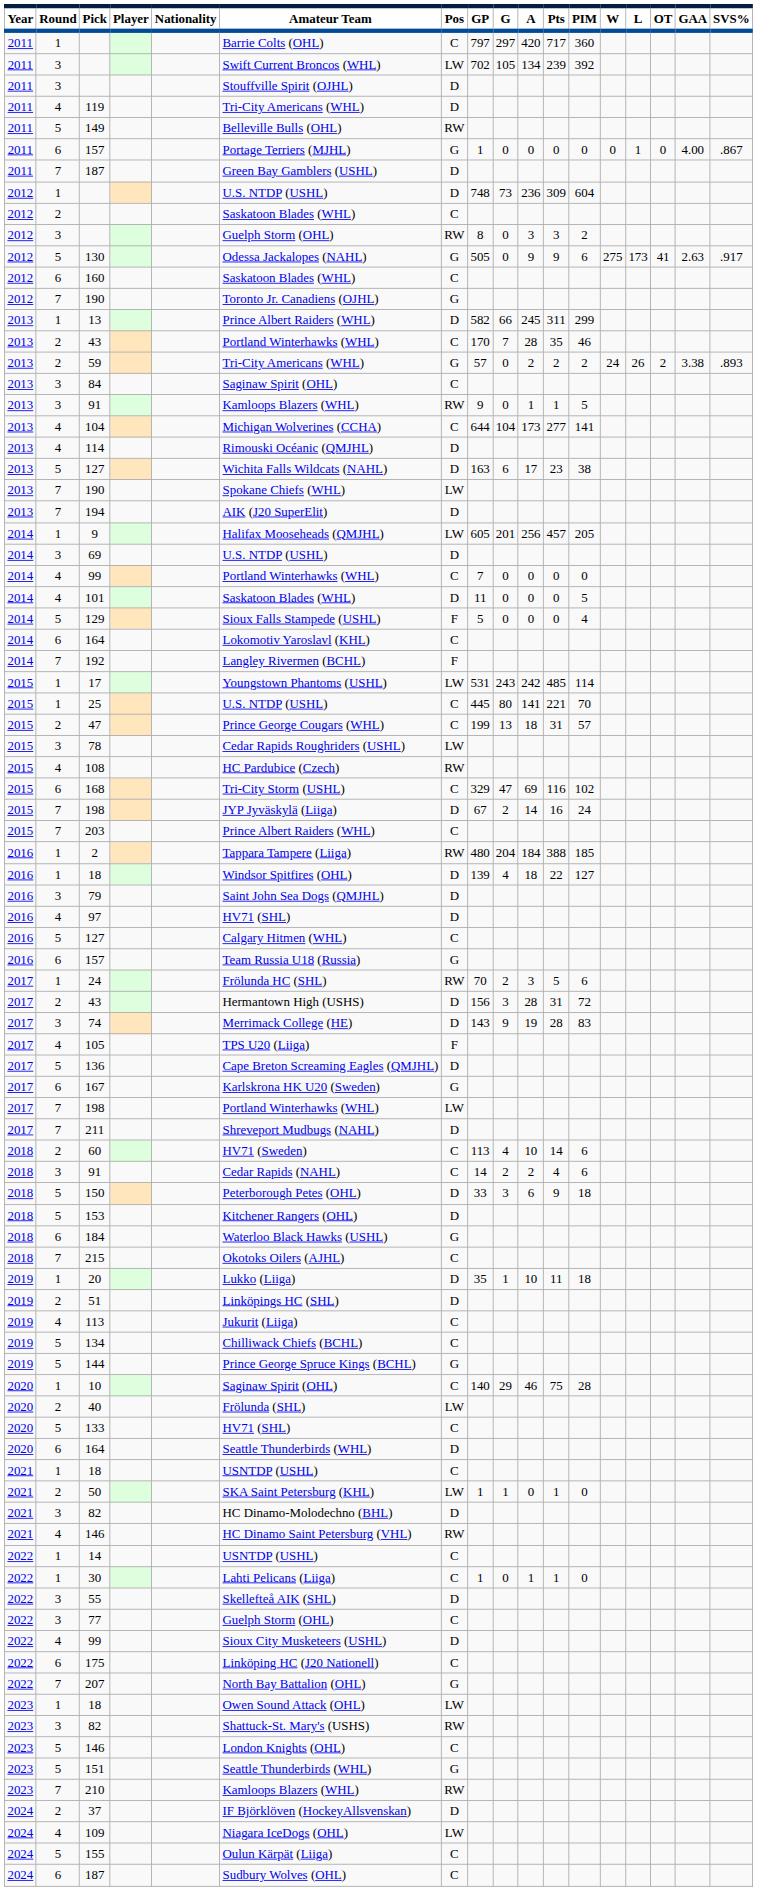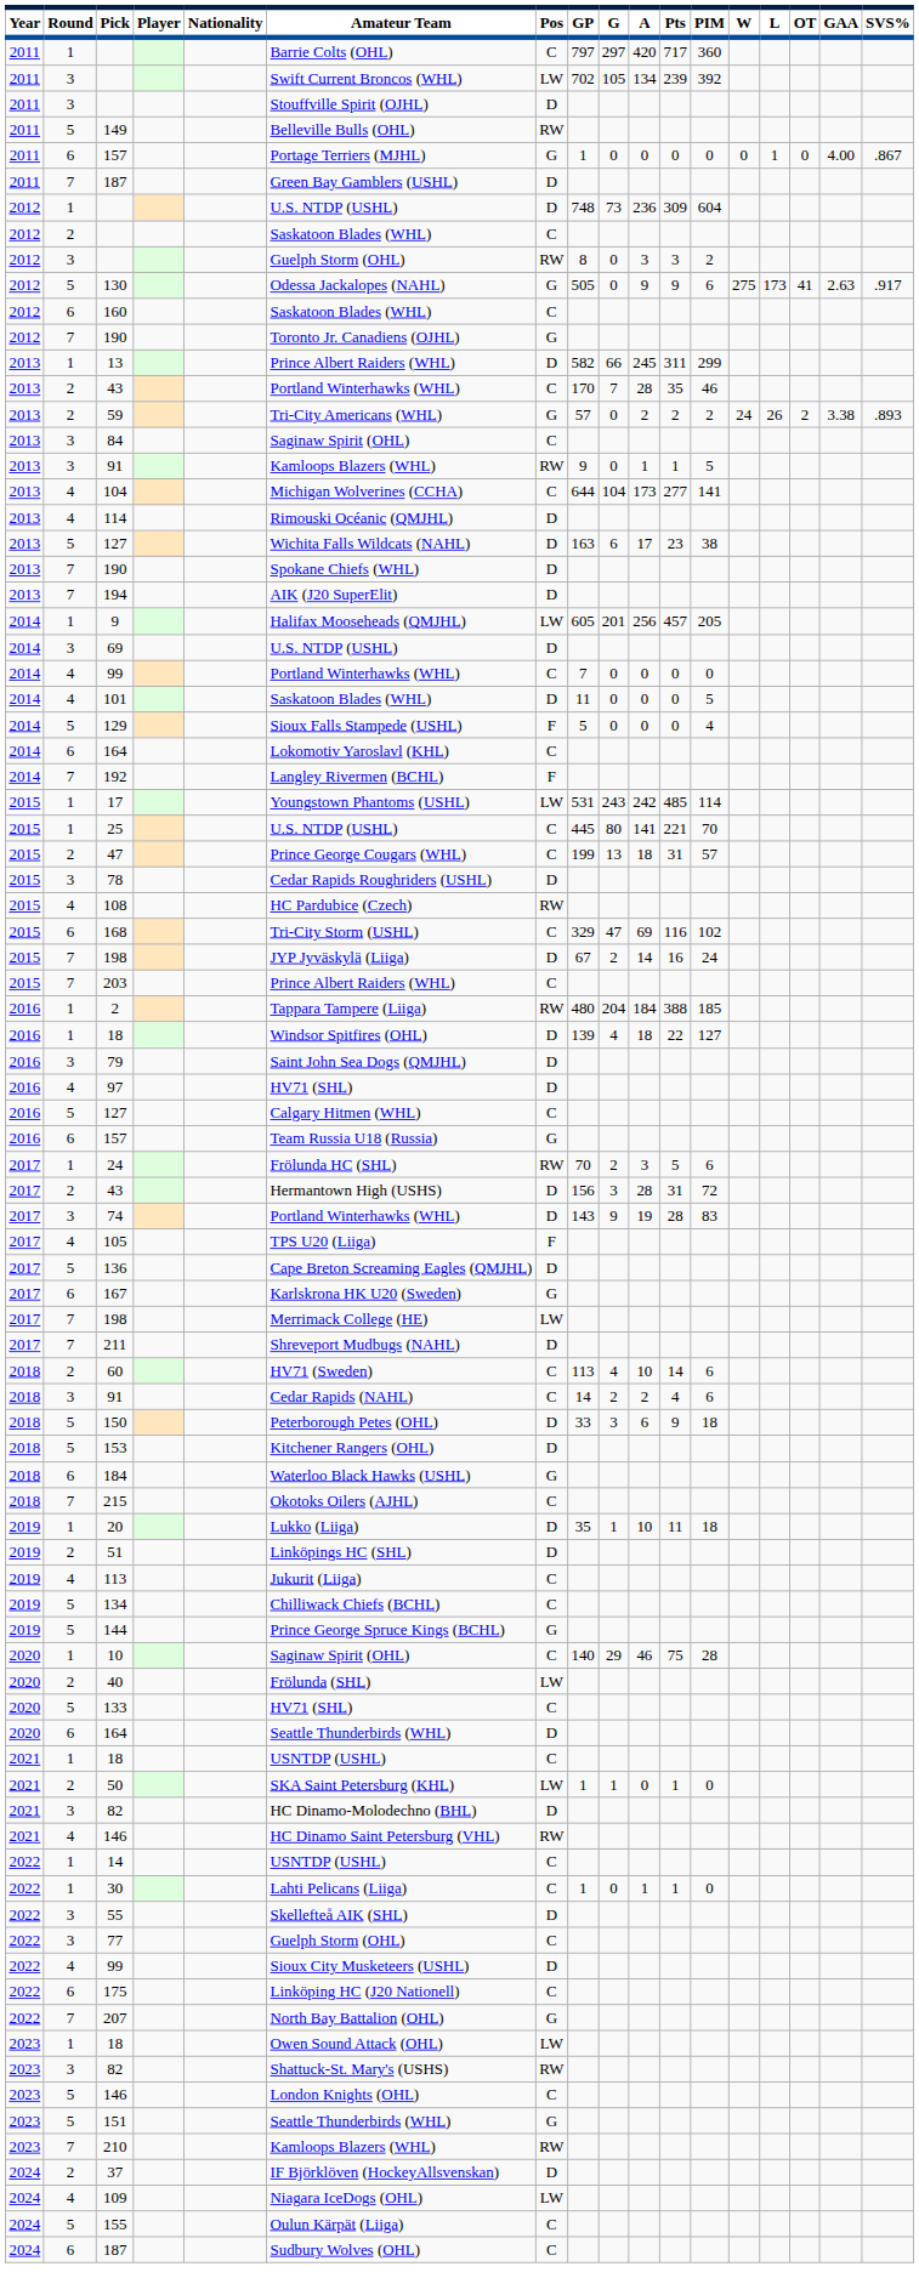- row: 2011 | 4 | 119 | Tri-City Americans (WHL) | D
2013 / 190 | Pos: LW -> D
78 | Pos: LW -> D
74 | Amateur Team: Merrimack College (HE) -> Portland Winterhawks (WHL)
2017 / 198 | Amateur Team: Portland Winterhawks (WHL) -> Merrimack College (HE)
